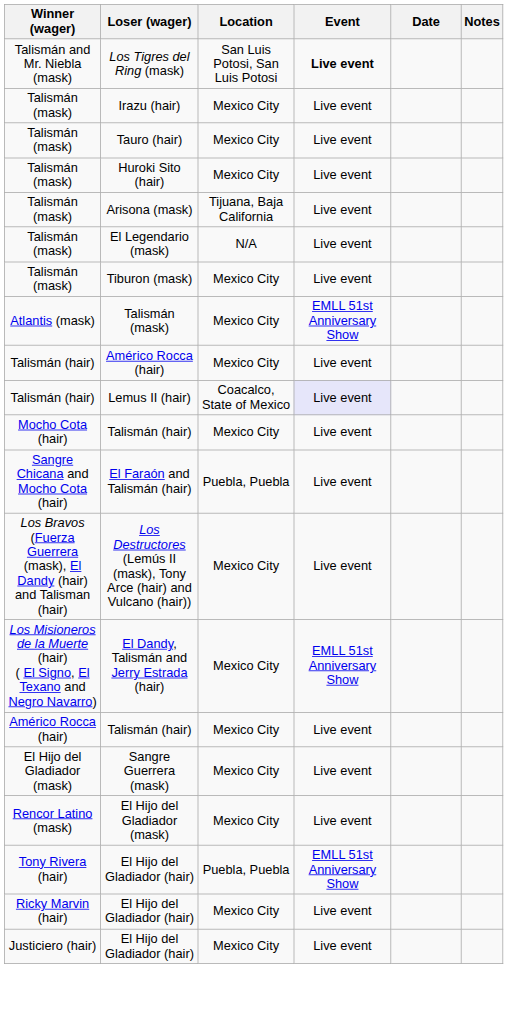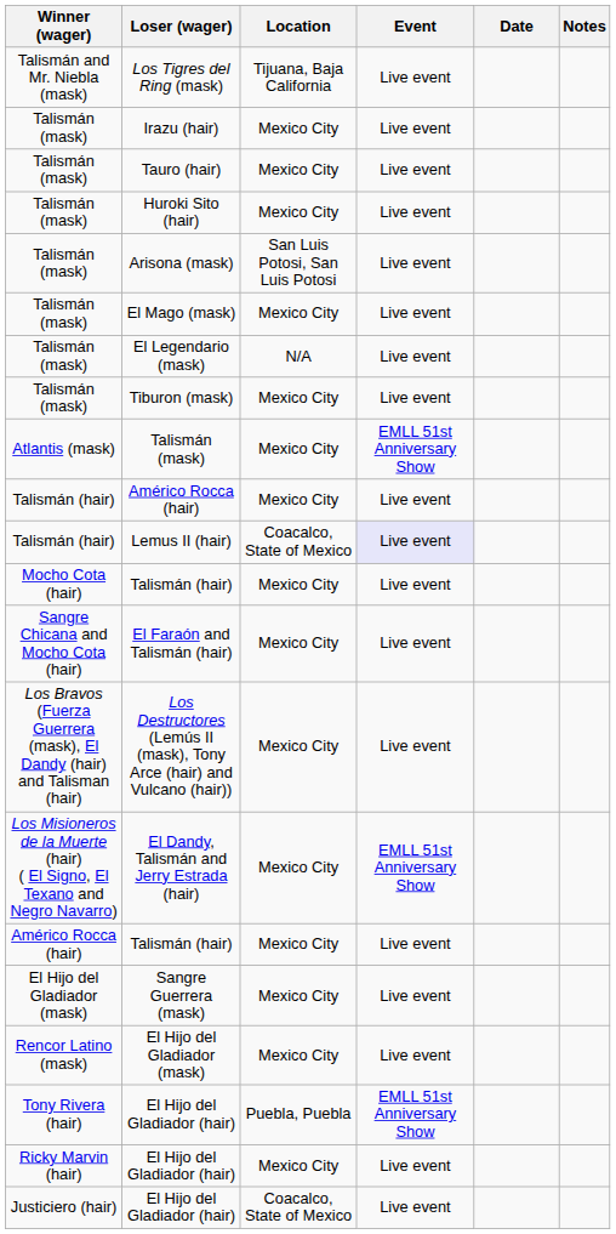Los Tigres del Ring (mask) | Location: San Luis Potosi, San Luis Potosi -> Tijuana, Baja California
Los Tigres del Ring (mask) | Event: bold -> normal
Arisona (mask) | Location: Tijuana, Baja California -> San Luis Potosi, San Luis Potosi
+ row: Talismán (mask) | El Mago (mask) | Mexico City | Live event
El Faraón and Talismán (hair) | Location: Puebla, Puebla -> Mexico City
Justiciero (hair) / El Hijo del Gladiador (hair) | Location: Mexico City -> Coacalco, State of Mexico
